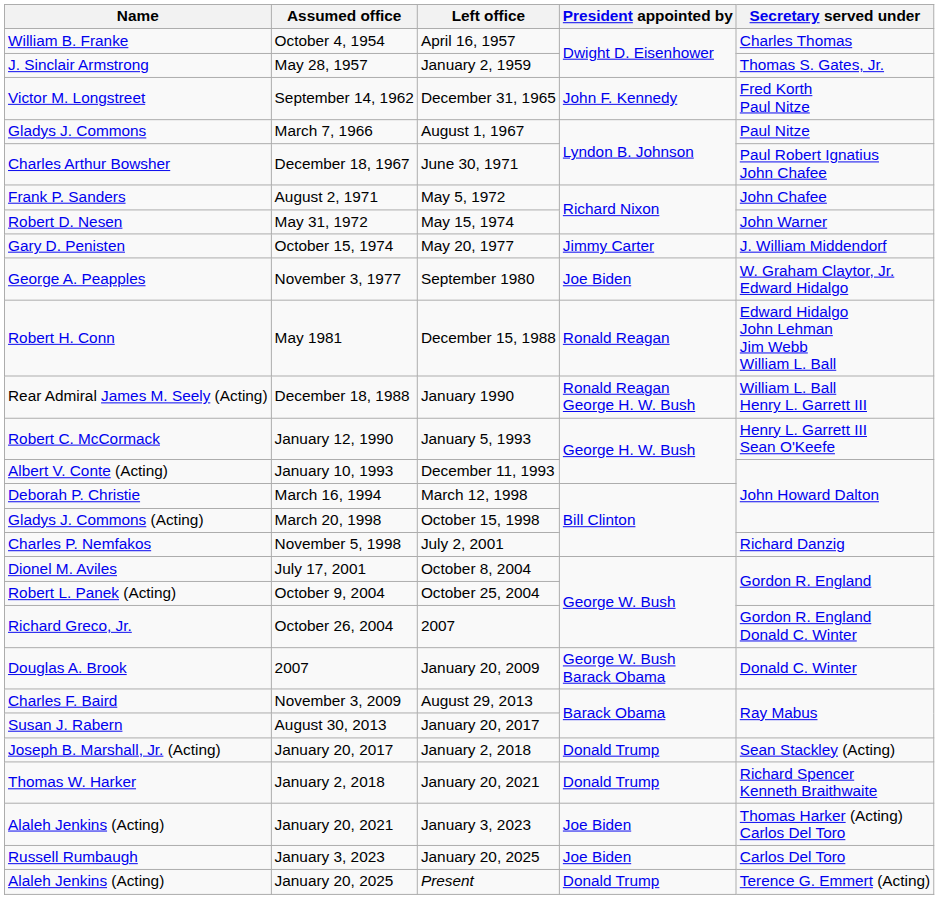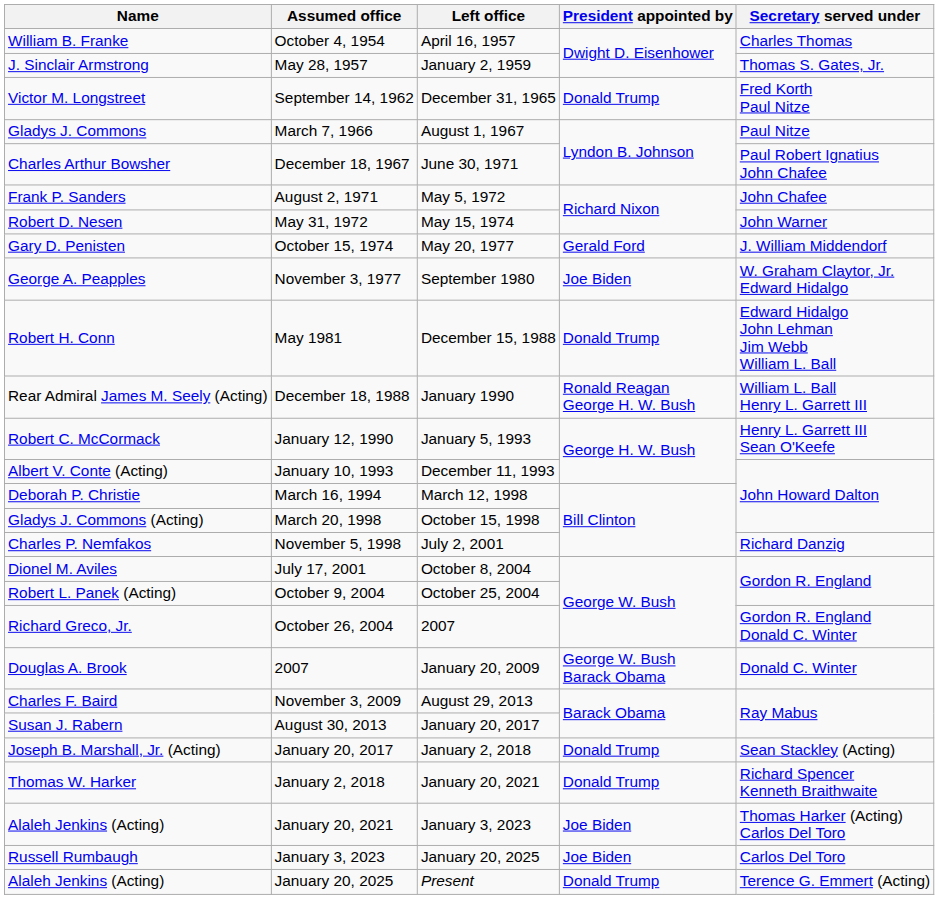September 14, 1962 | President appointed by: John F. Kennedy -> Donald Trump
October 15, 1974 | President appointed by: Jimmy Carter -> Gerald Ford
May 1981 | President appointed by: Ronald Reagan -> Donald Trump
